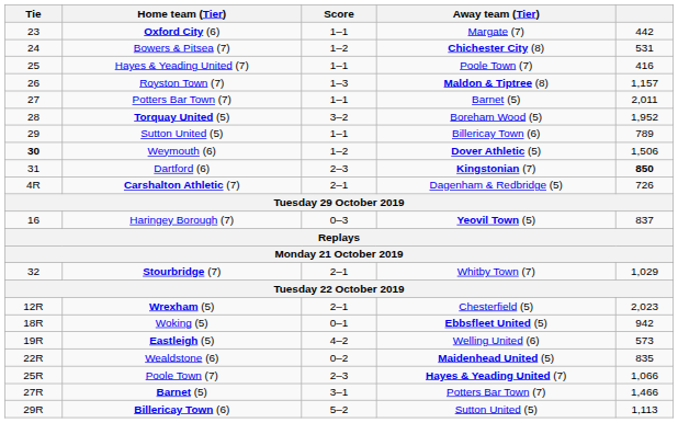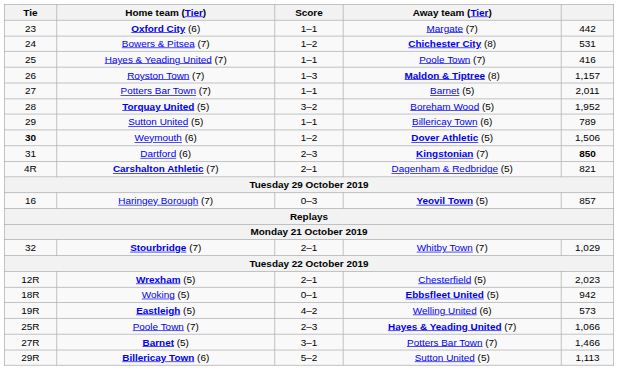Carshalton Athletic (7) | column 5: 726 -> 821
Haringey Borough (7) | column 5: 837 -> 857
- row: 22R | Wealdstone (6) | 0–2 | Maidenhead United (5) | 835
